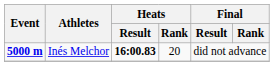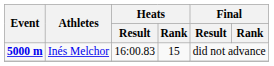Inés Melchor | Heats / Result: bold -> normal
Inés Melchor | Heats / Rank: 20 -> 15
